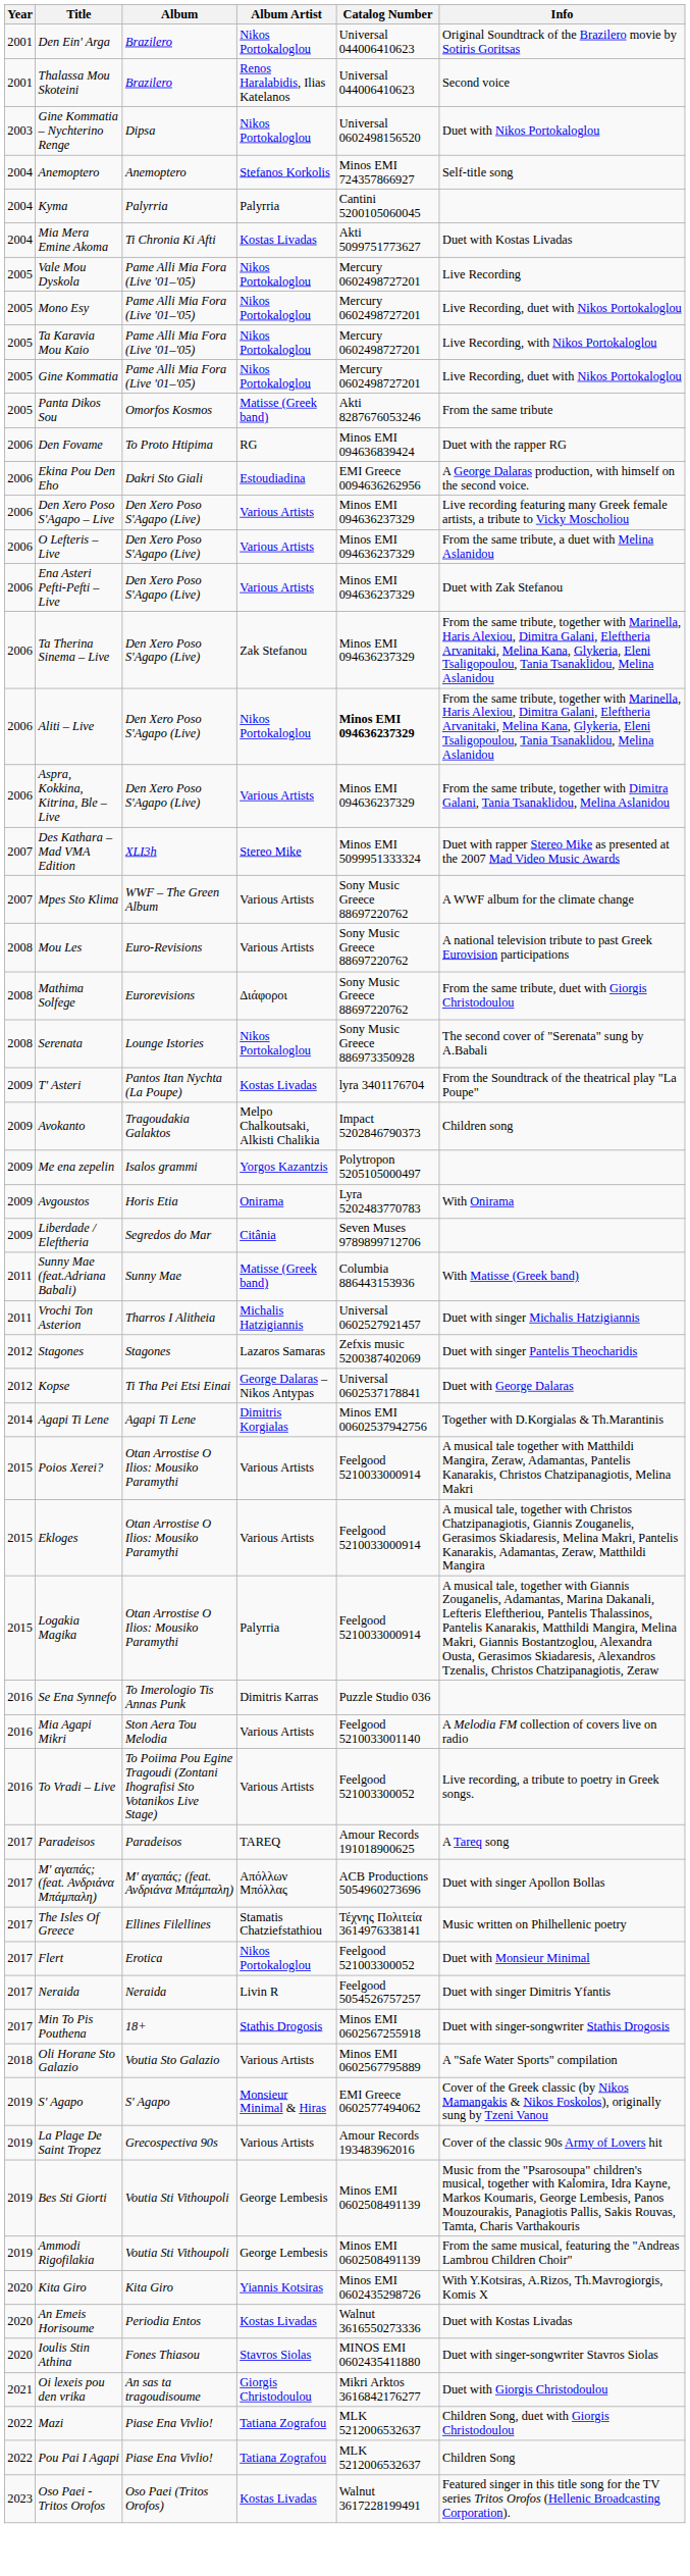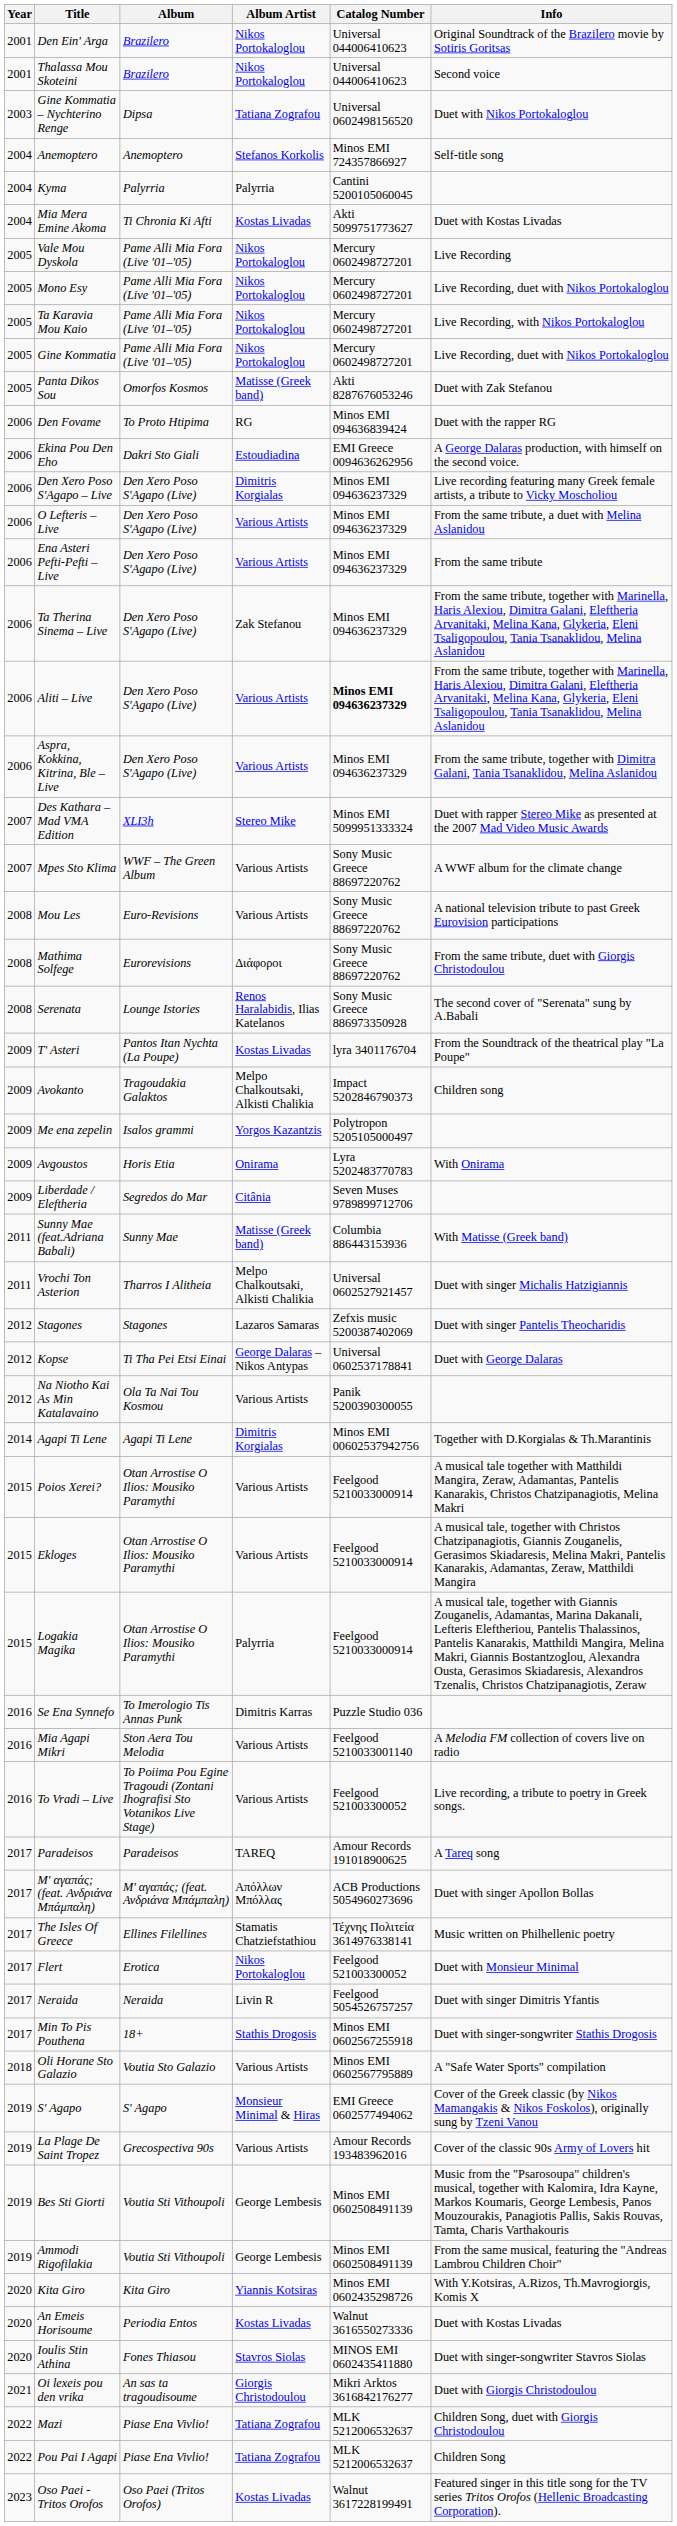Thalassa Mou Skoteini | Album Artist: Renos Haralabidis, Ilias Katelanos -> Nikos Portokaloglou
Gine Kommatia – Nychterino Renge | Album Artist: Nikos Portokaloglou -> Tatiana Zografou
Panta Dikos Sou | Info: From the same tribute -> Duet with Zak Stefanou
Den Xero Poso S'Agapo – Live | Album Artist: Various Artists -> Dimitris Korgialas
Ena Asteri Pefti-Pefti – Live | Info: Duet with Zak Stefanou -> From the same tribute
Aliti – Live | Album Artist: Nikos Portokaloglou -> Various Artists
Serenata | Album Artist: Nikos Portokaloglou -> Renos Haralabidis, Ilias Katelanos
Vrochi Ton Asterion | Album Artist: Michalis Hatzigiannis -> Melpo Chalkoutsaki, Alkisti Chalikia
+ row: 2012 | Na Niotho Kai As Min Katalavaino | Ola Ta Nai Tou Kosmou | Various Artists | Panik 5200390300055
